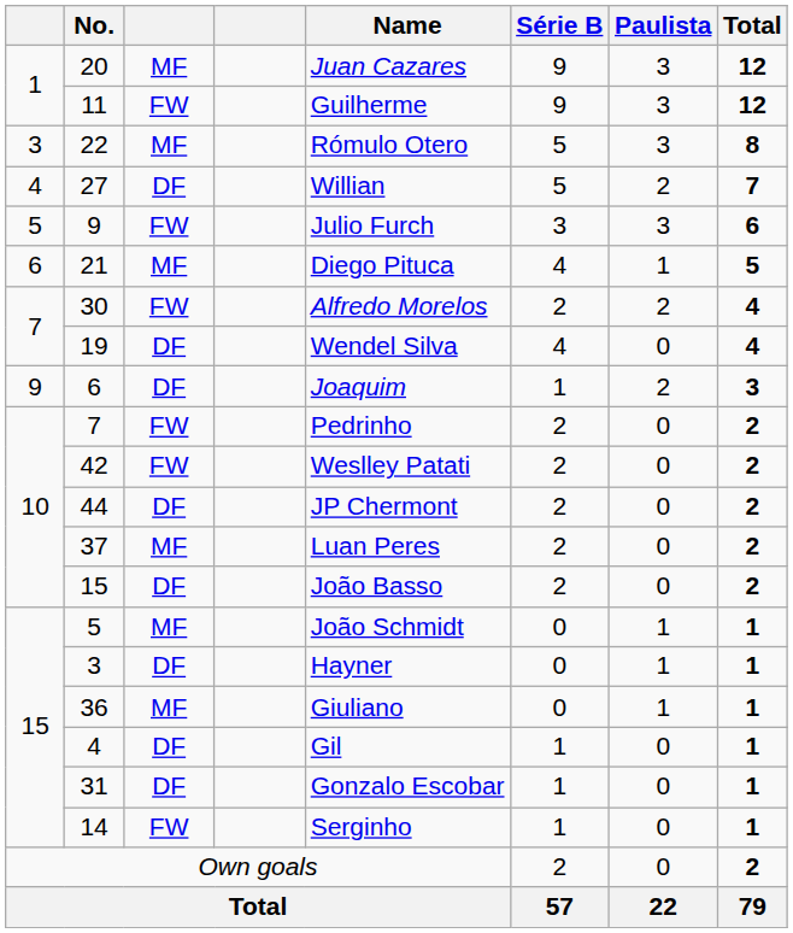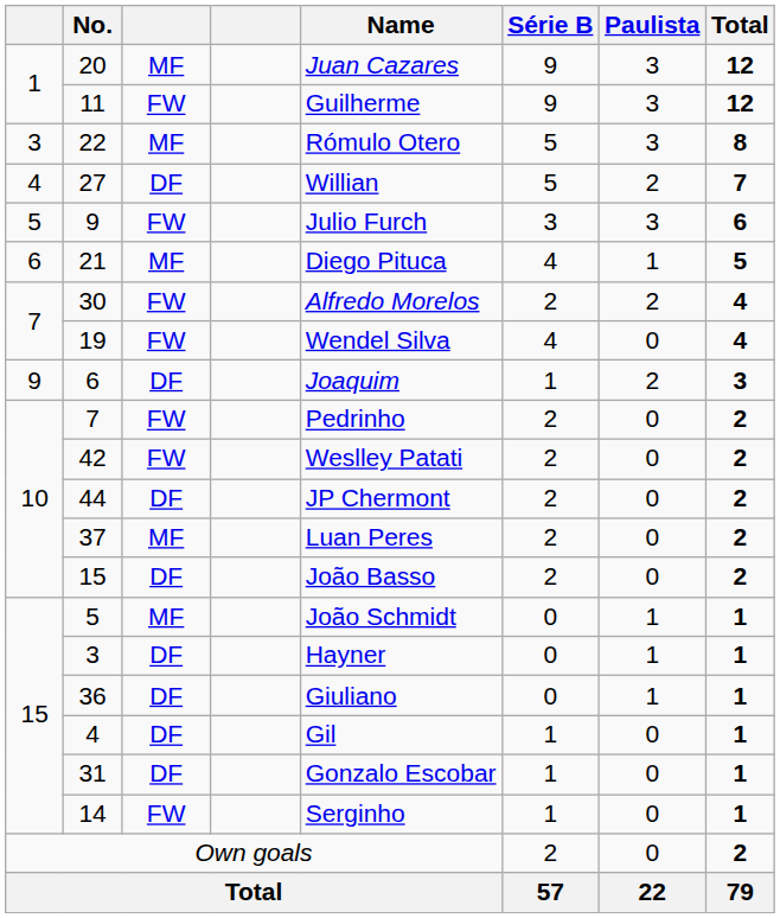19 | column 3: DF -> FW
36 | column 3: MF -> DF
